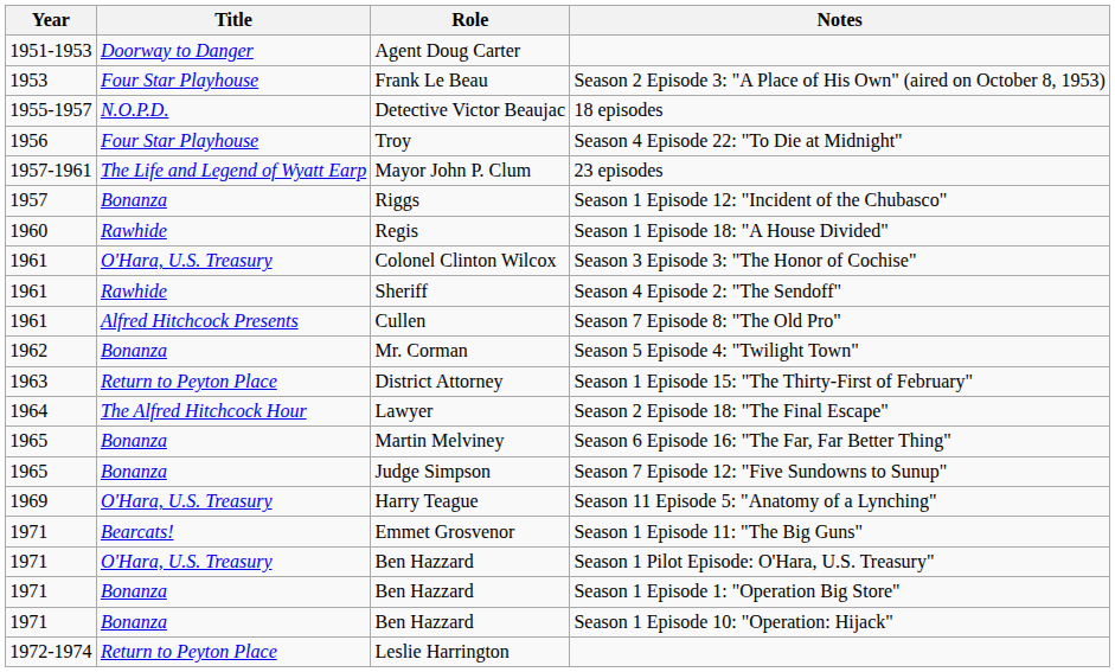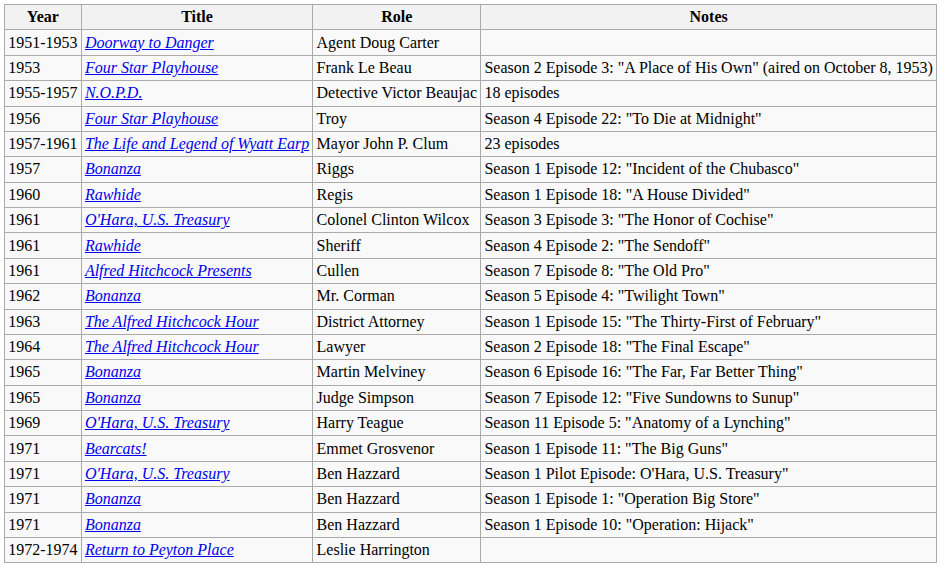Season 1 Episode 15: "The Thirty-First of February" | Title: Return to Peyton Place -> The Alfred Hitchcock Hour
